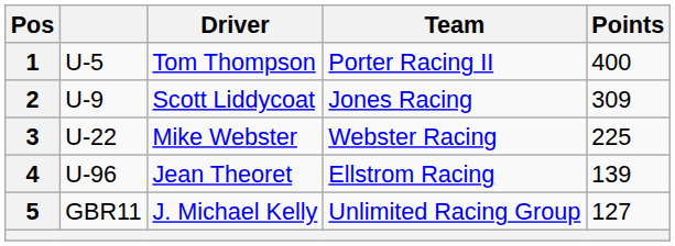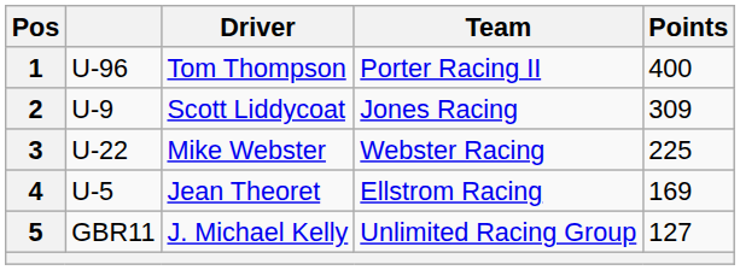1 | column 2: U-5 -> U-96
4 | column 2: U-96 -> U-5
4 | Points: 139 -> 169
